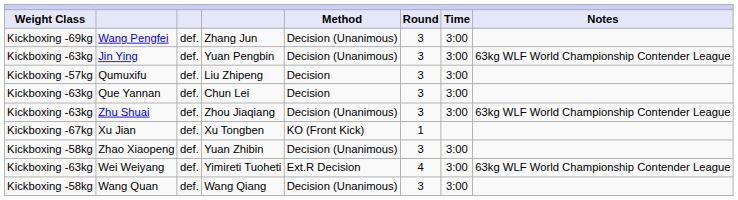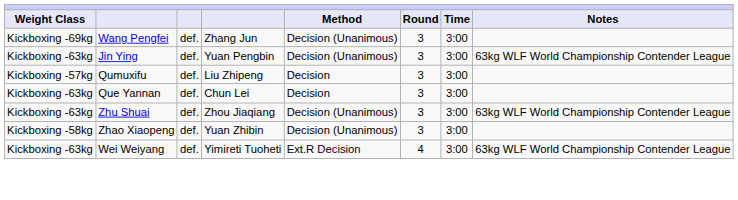- row: Kickboxing -67kg | Xu Jian | def. | Xu Tongben | KO (Front Kick) | 1
- row: Kickboxing -58kg | Wang Quan | def. | Wang Qiang | Decision (Unanimous) | 3 | 3:00
